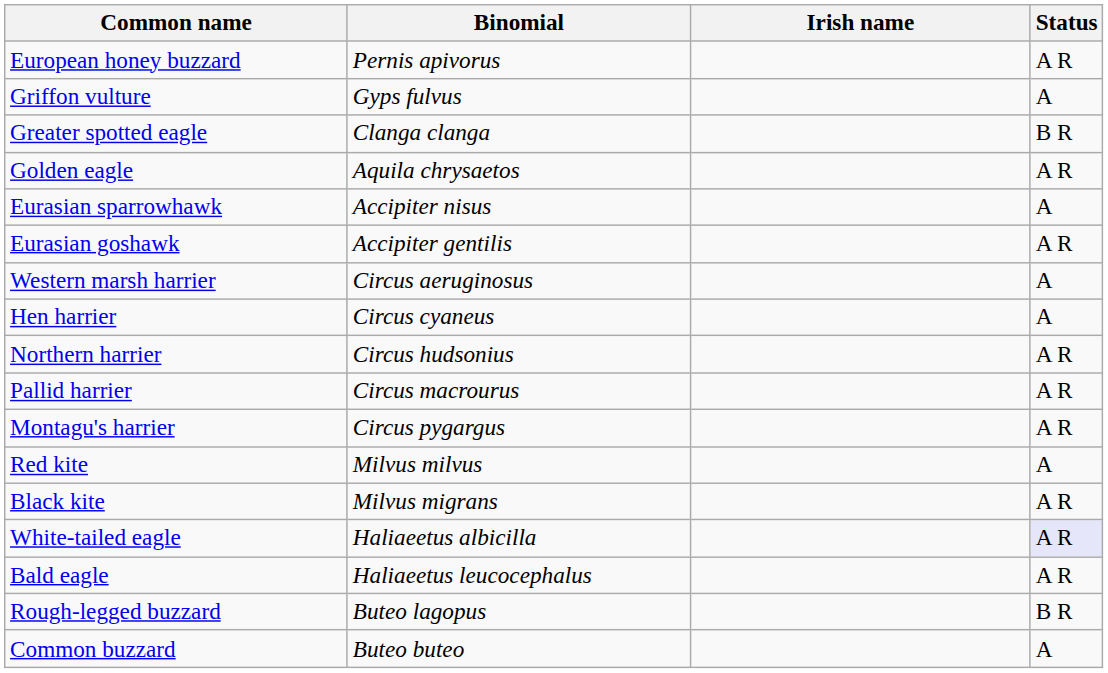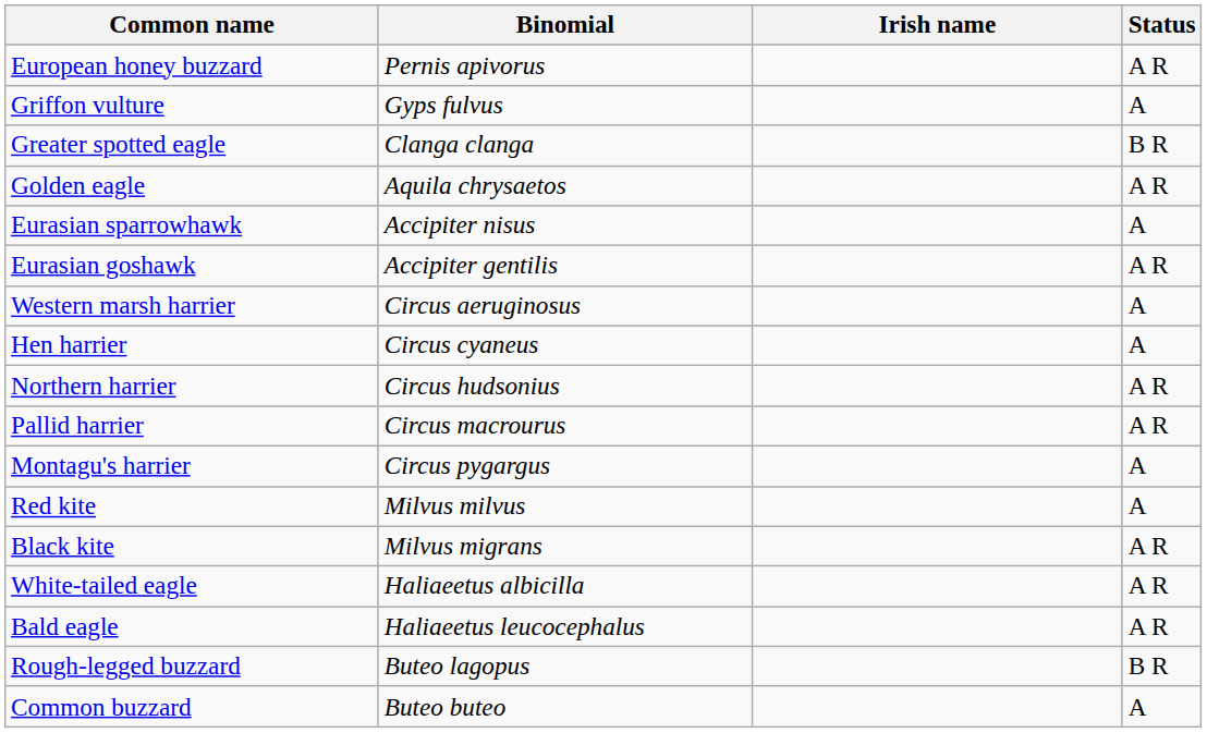Montagu's harrier | Status: A R -> A
White-tailed eagle | Status: lavender background -> no background
